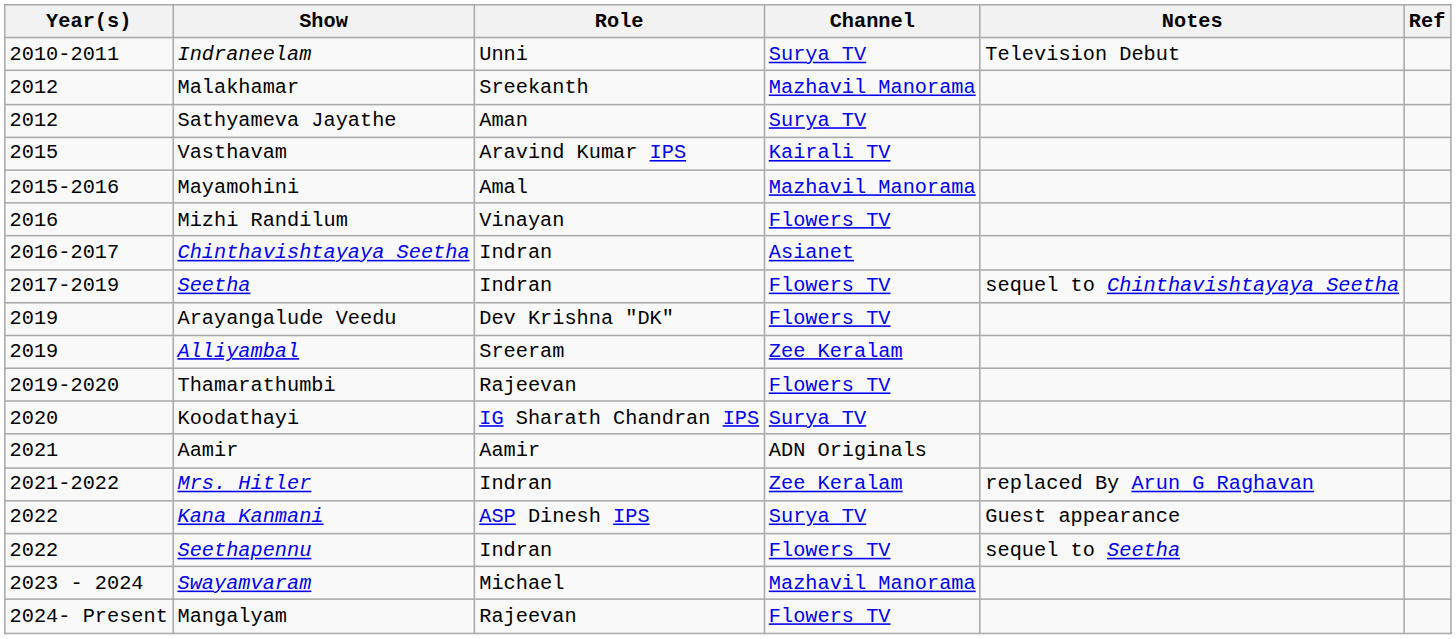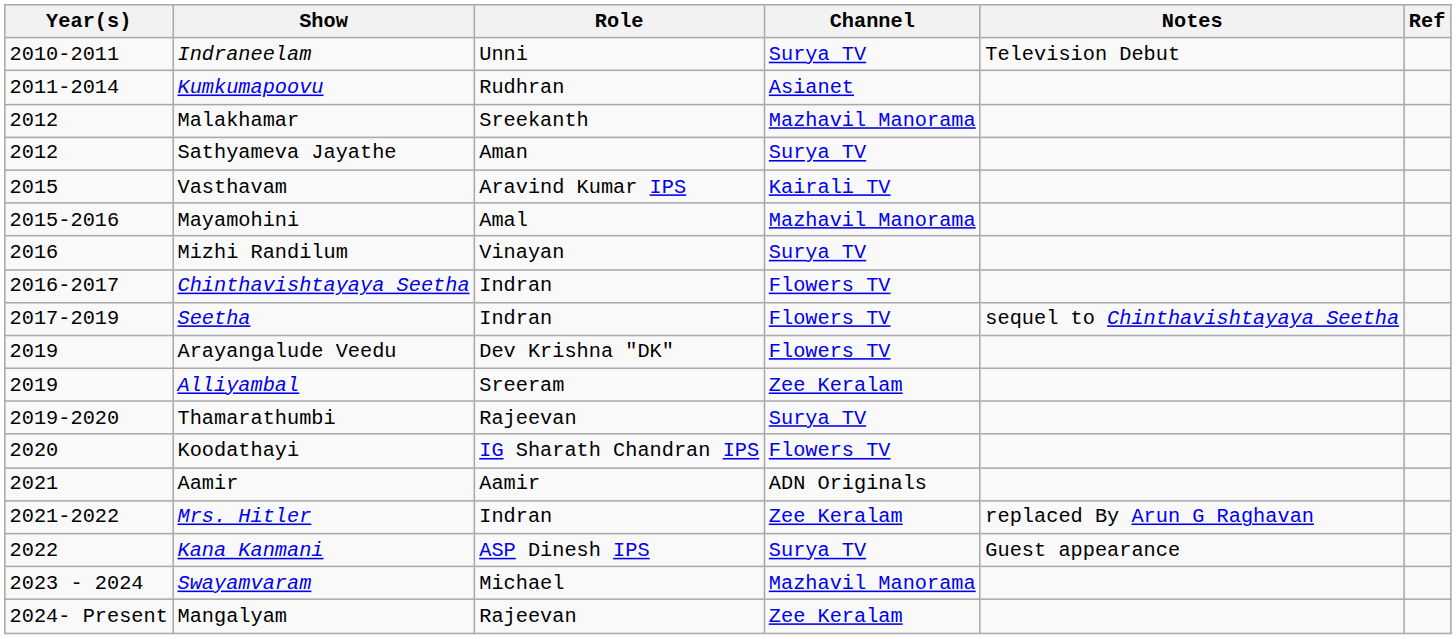+ row: 2011-2014 | Kumkumapoovu | Rudhran | Asianet
Mizhi Randilum | Channel: Flowers TV -> Surya TV
Chinthavishtayaya Seetha | Channel: Asianet -> Flowers TV
Thamarathumbi | Channel: Flowers TV -> Surya TV
Koodathayi | Channel: Surya TV -> Flowers TV
- row: 2022 | Seethapennu | Indran | Flowers TV | sequel to Seetha
Mangalyam | Channel: Flowers TV -> Zee Keralam
